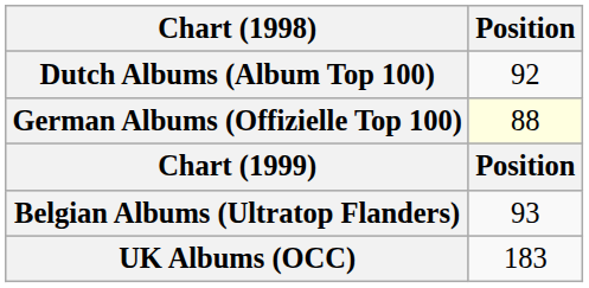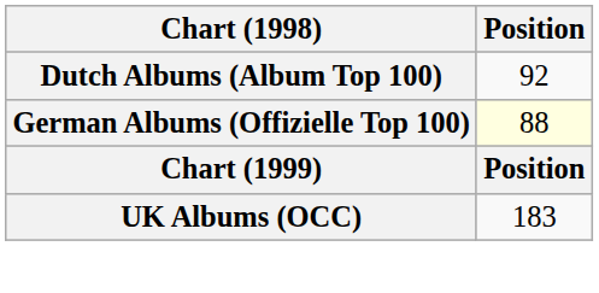- row: Belgian Albums (Ultratop Flanders) | 93
